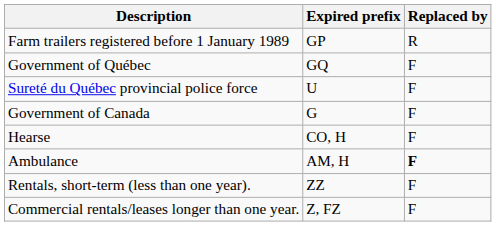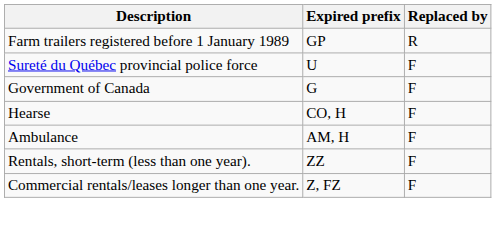- row: Government of Québec | GQ | F
Ambulance | Replaced by: bold -> normal
